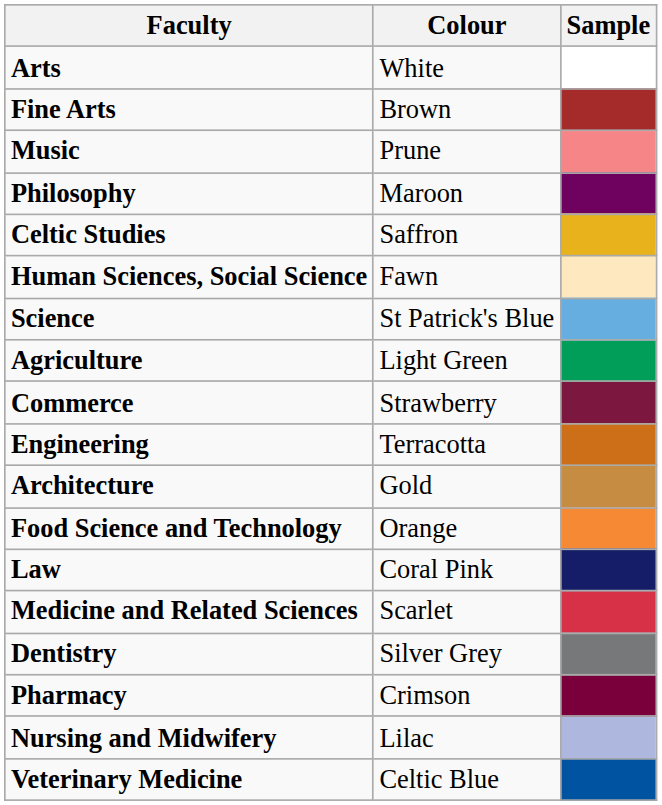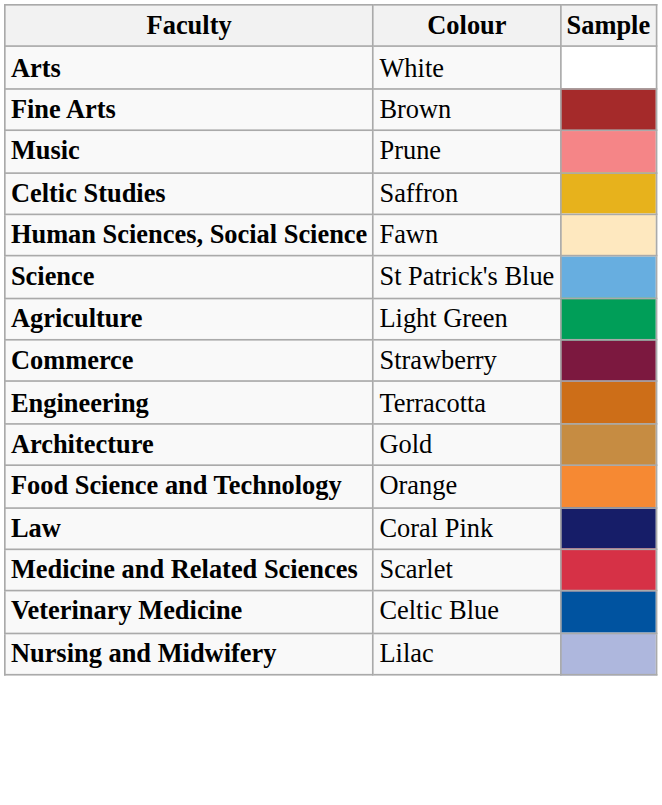- row: Philosophy | Maroon
- row: Dentistry | Silver Grey
- row: Pharmacy | Crimson
rows swapped: Nursing and Midwifery <-> Veterinary Medicine
